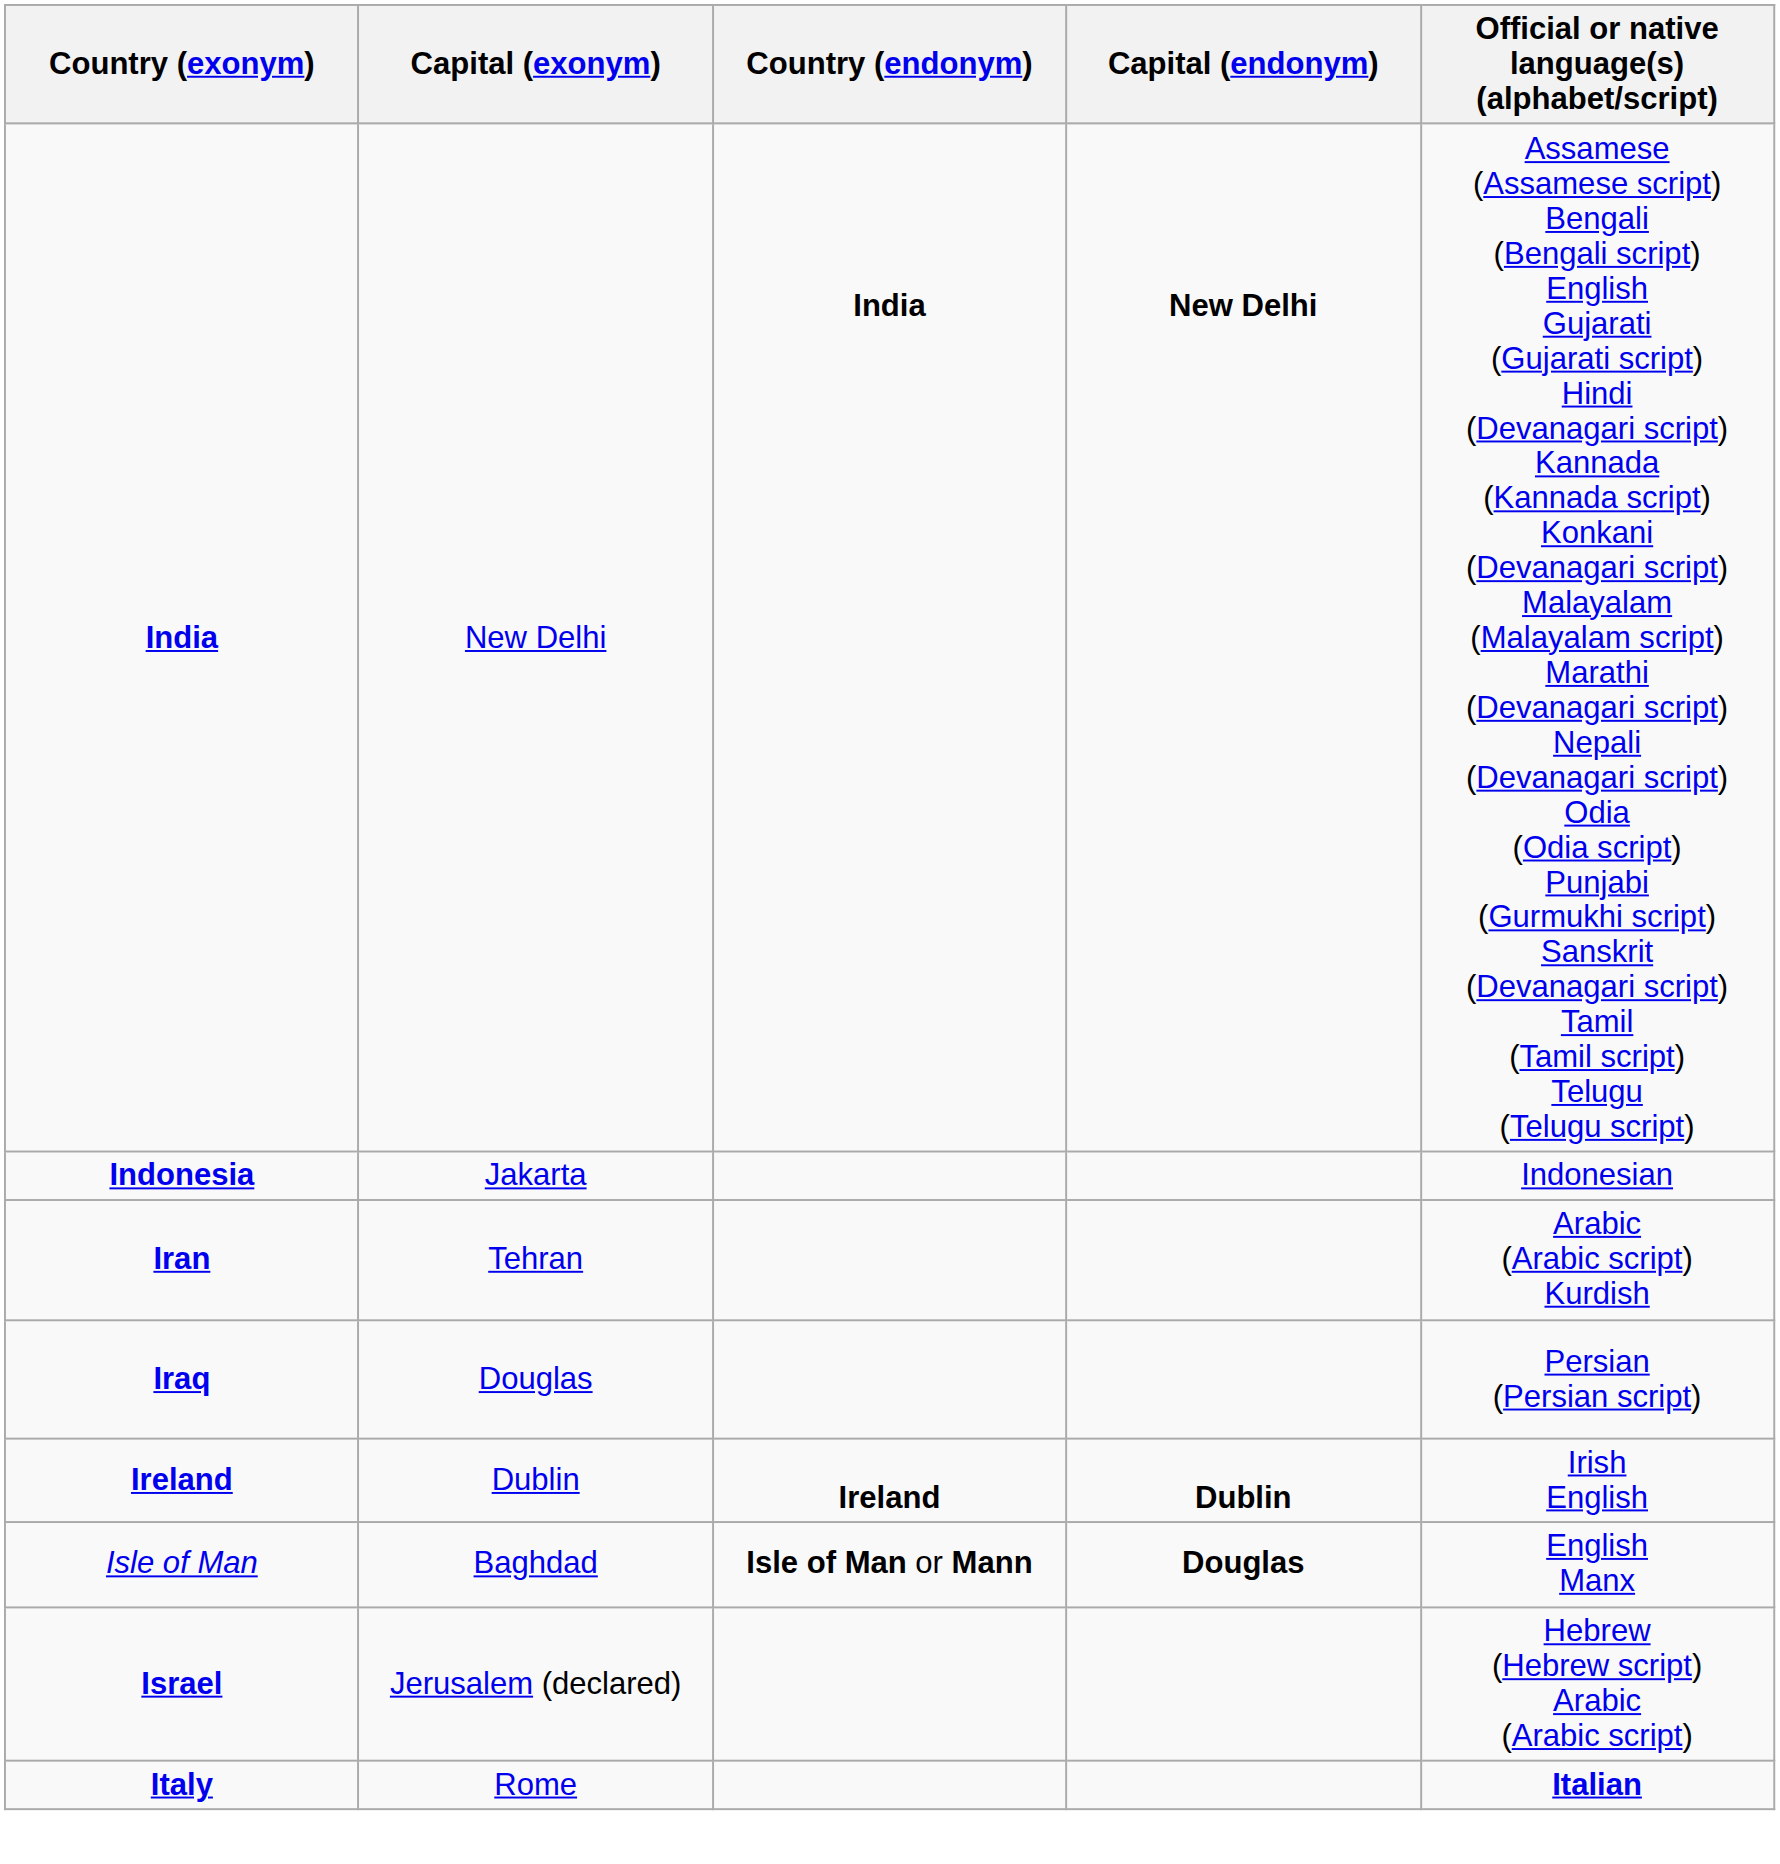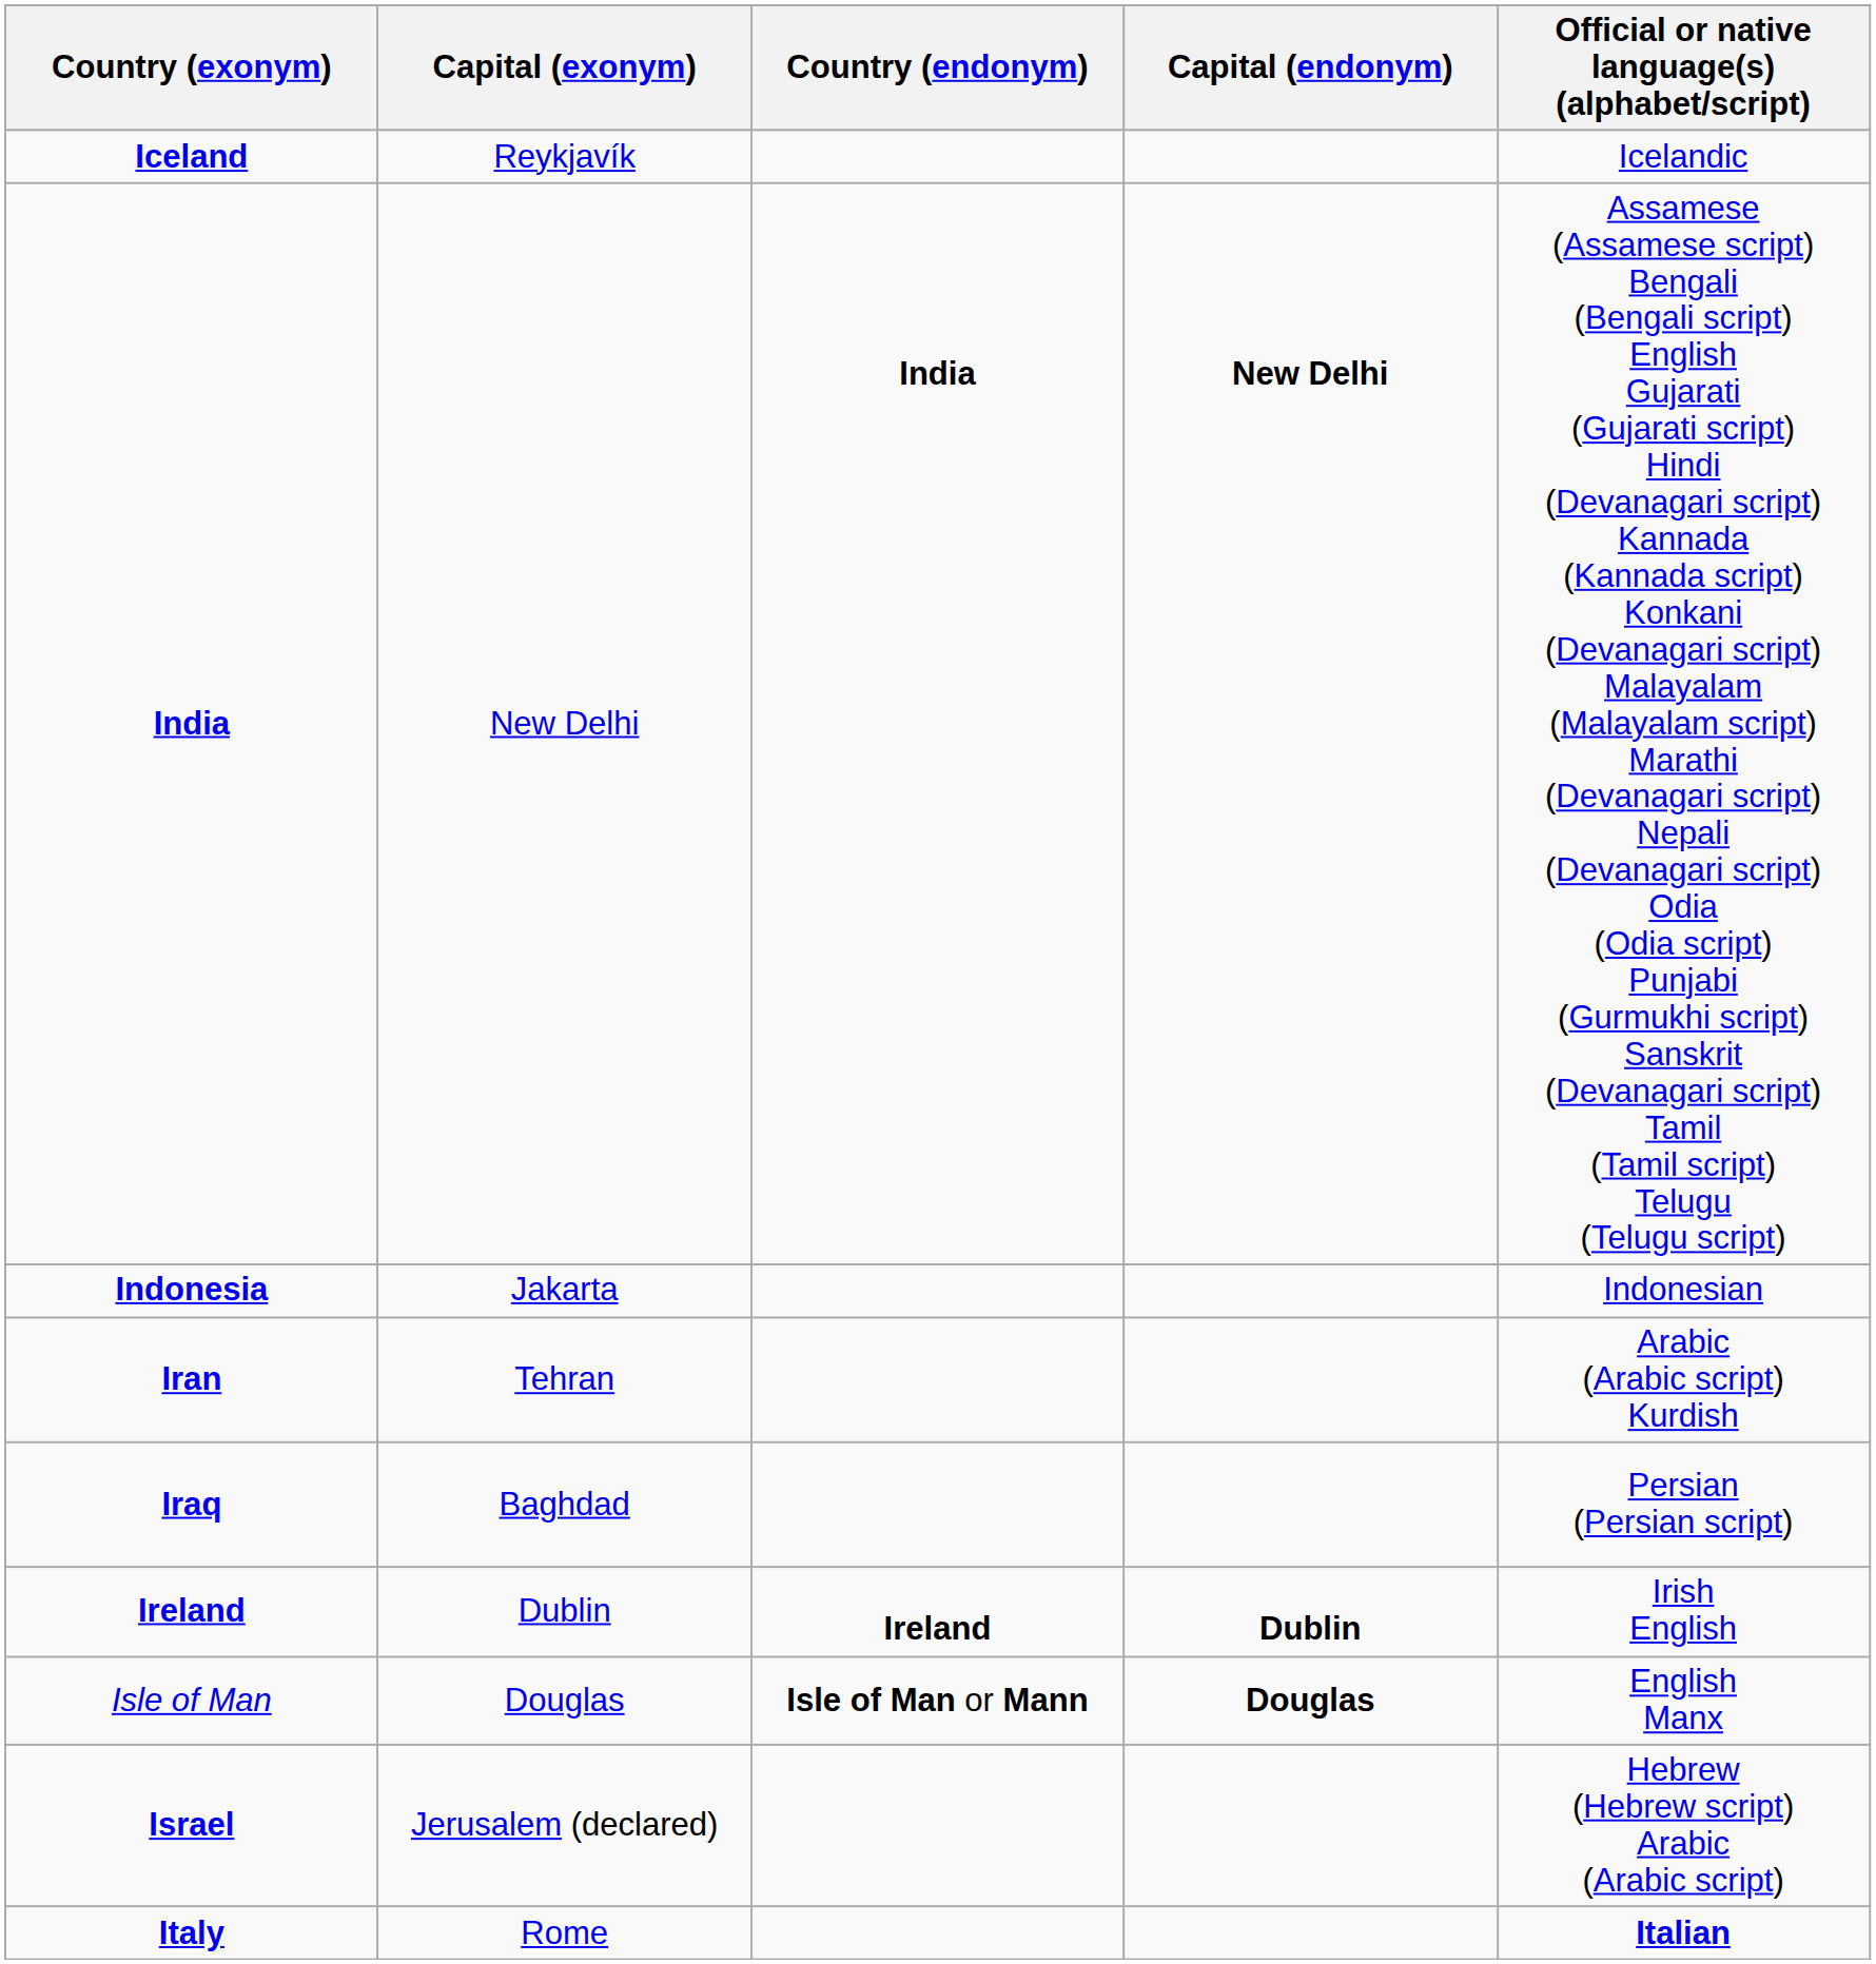+ row: Iceland | Reykjavík | Icelandic
Iraq | Capital (exonym): Douglas -> Baghdad
Isle of Man | Capital (exonym): Baghdad -> Douglas
